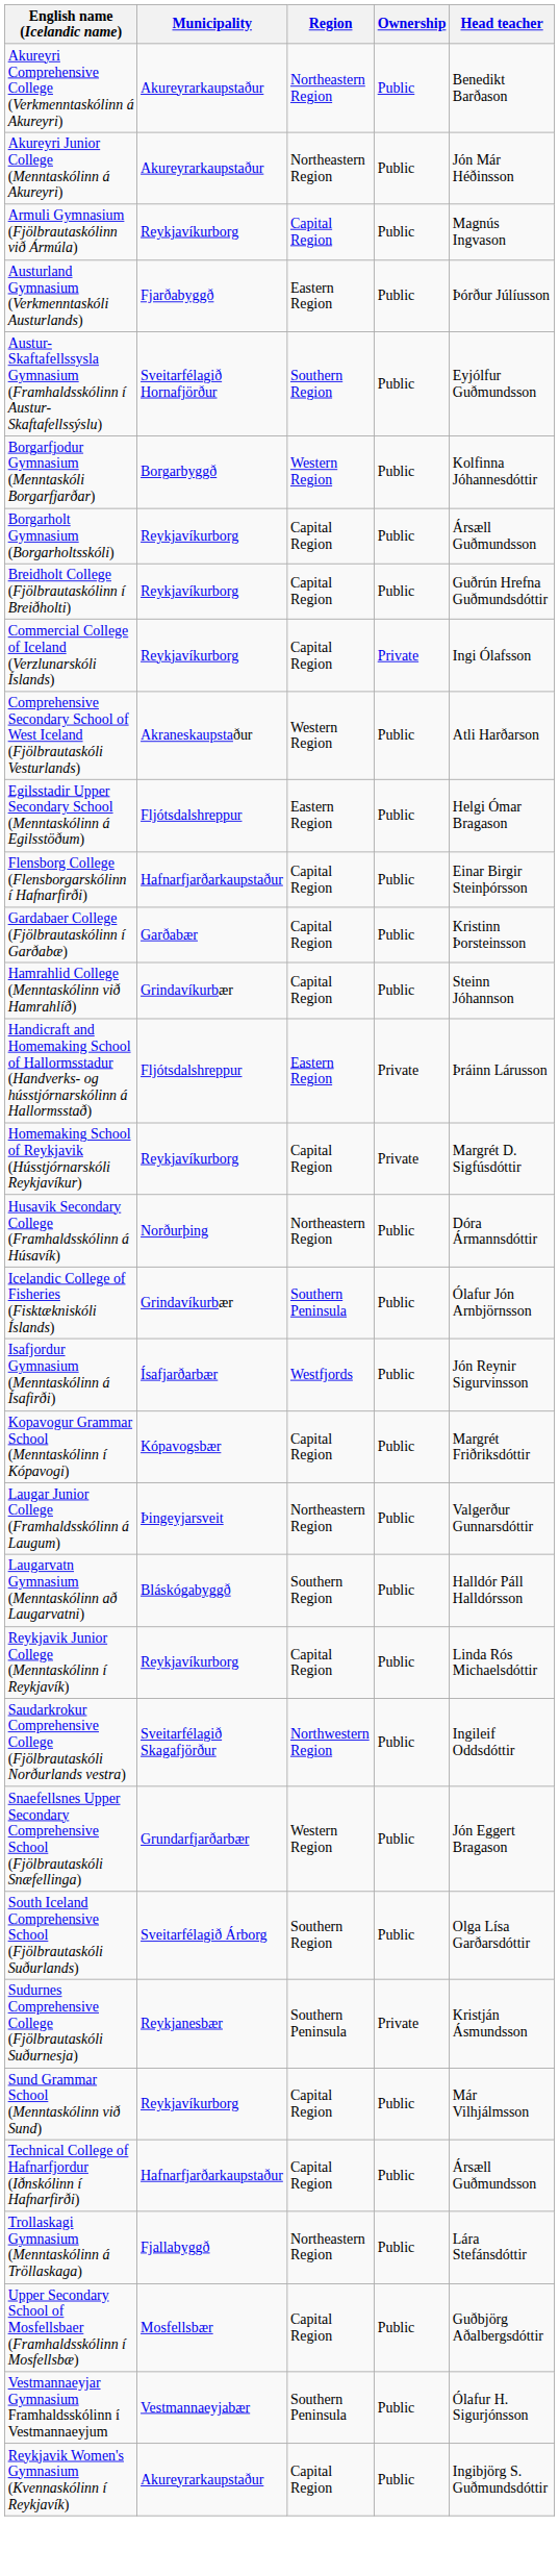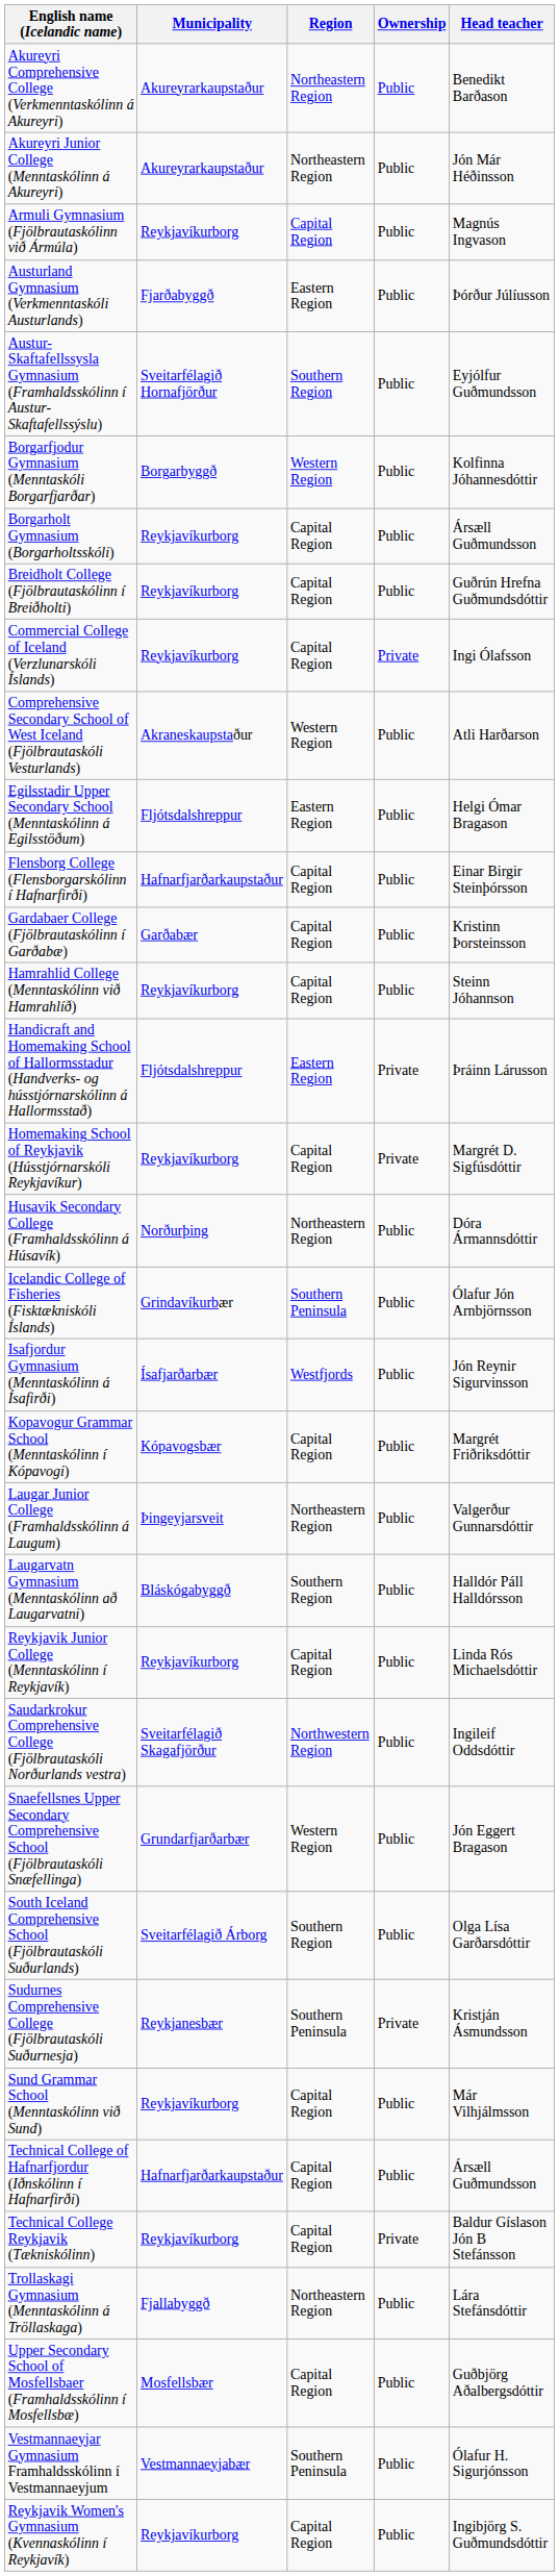Hamrahlid College (Menntaskólinn við Hamrahlíð) | Municipality: Grindavíkurbær -> Reykjavíkurborg
+ row: Technical College Reykjavik (Tækniskólinn) | Reykjavíkurborg | Capital Region | Private | Baldur Gíslason Jón B Stefánsson
Reykjavik Women's Gymnasium (Kvennaskólinn í Reykjavík) | Municipality: Akureyrarkaupstaður -> Reykjavíkurborg
